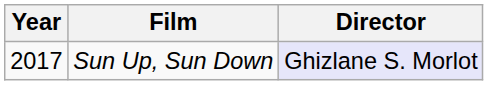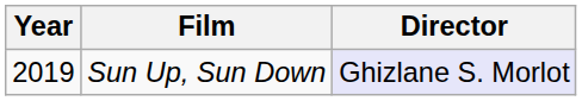Sun Up, Sun Down | Year: 2017 -> 2019
